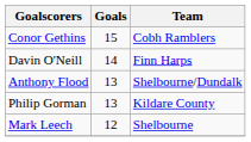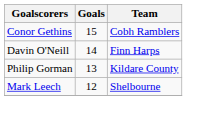- row: Anthony Flood | 13 | Shelbourne/Dundalk
